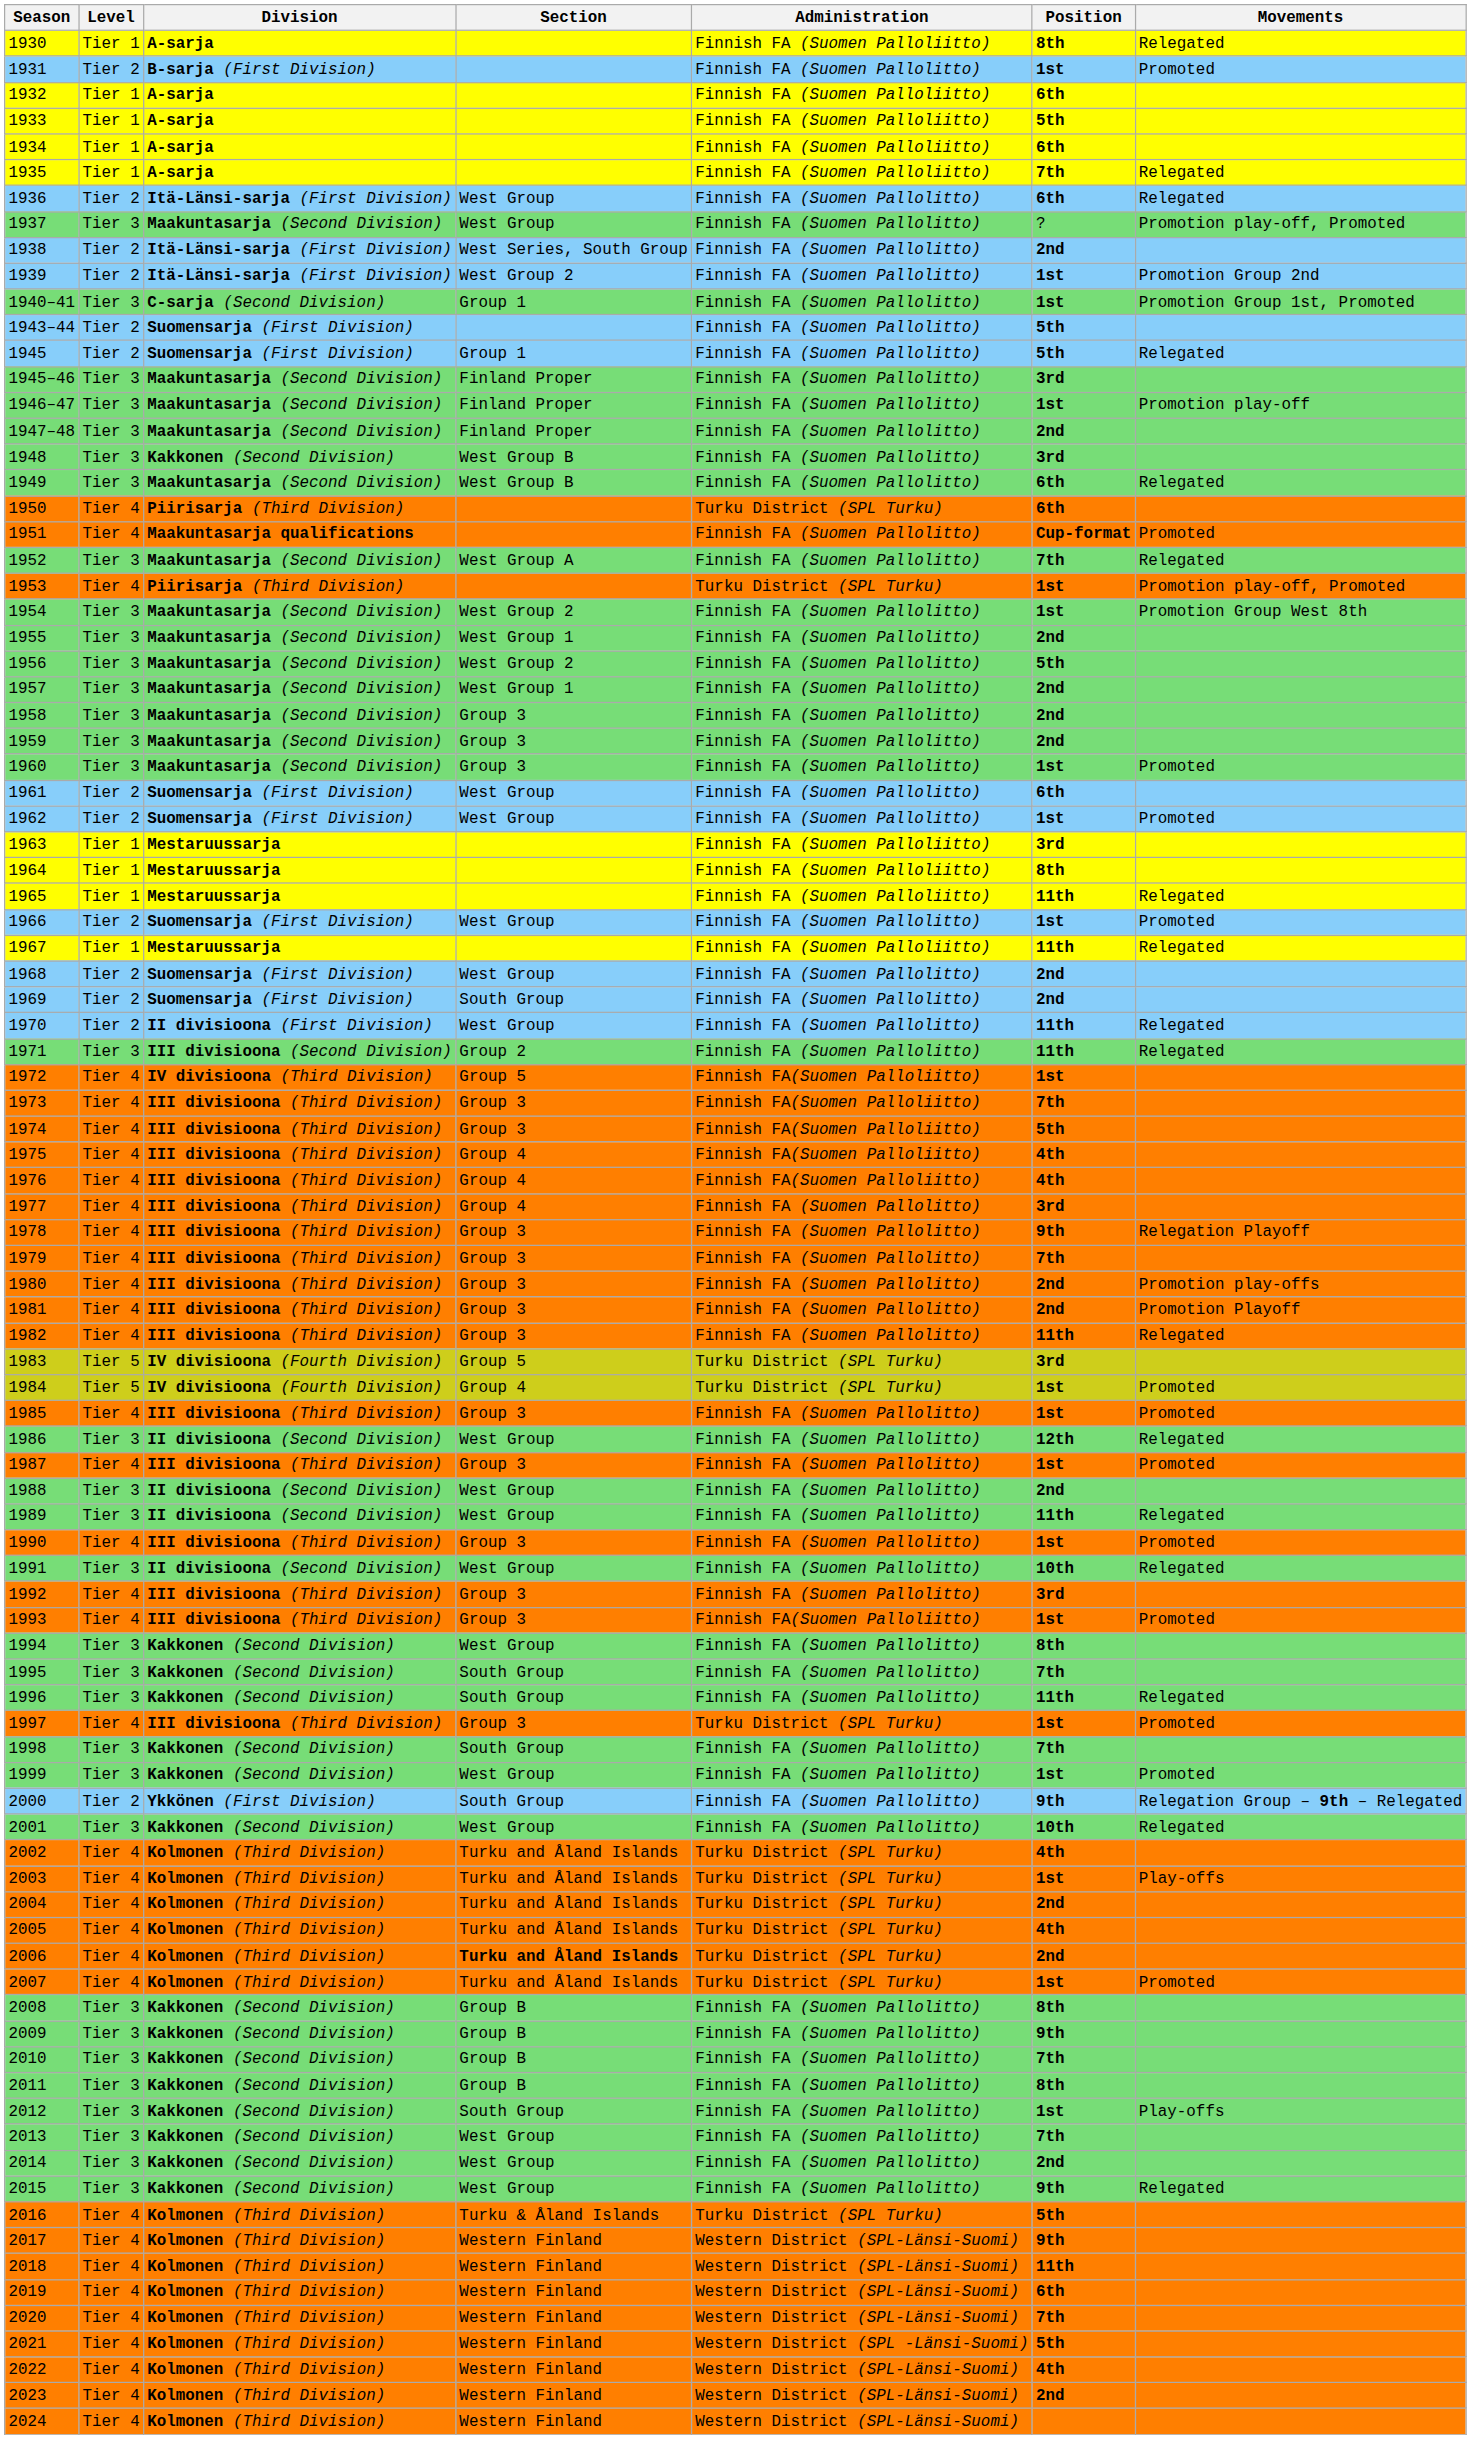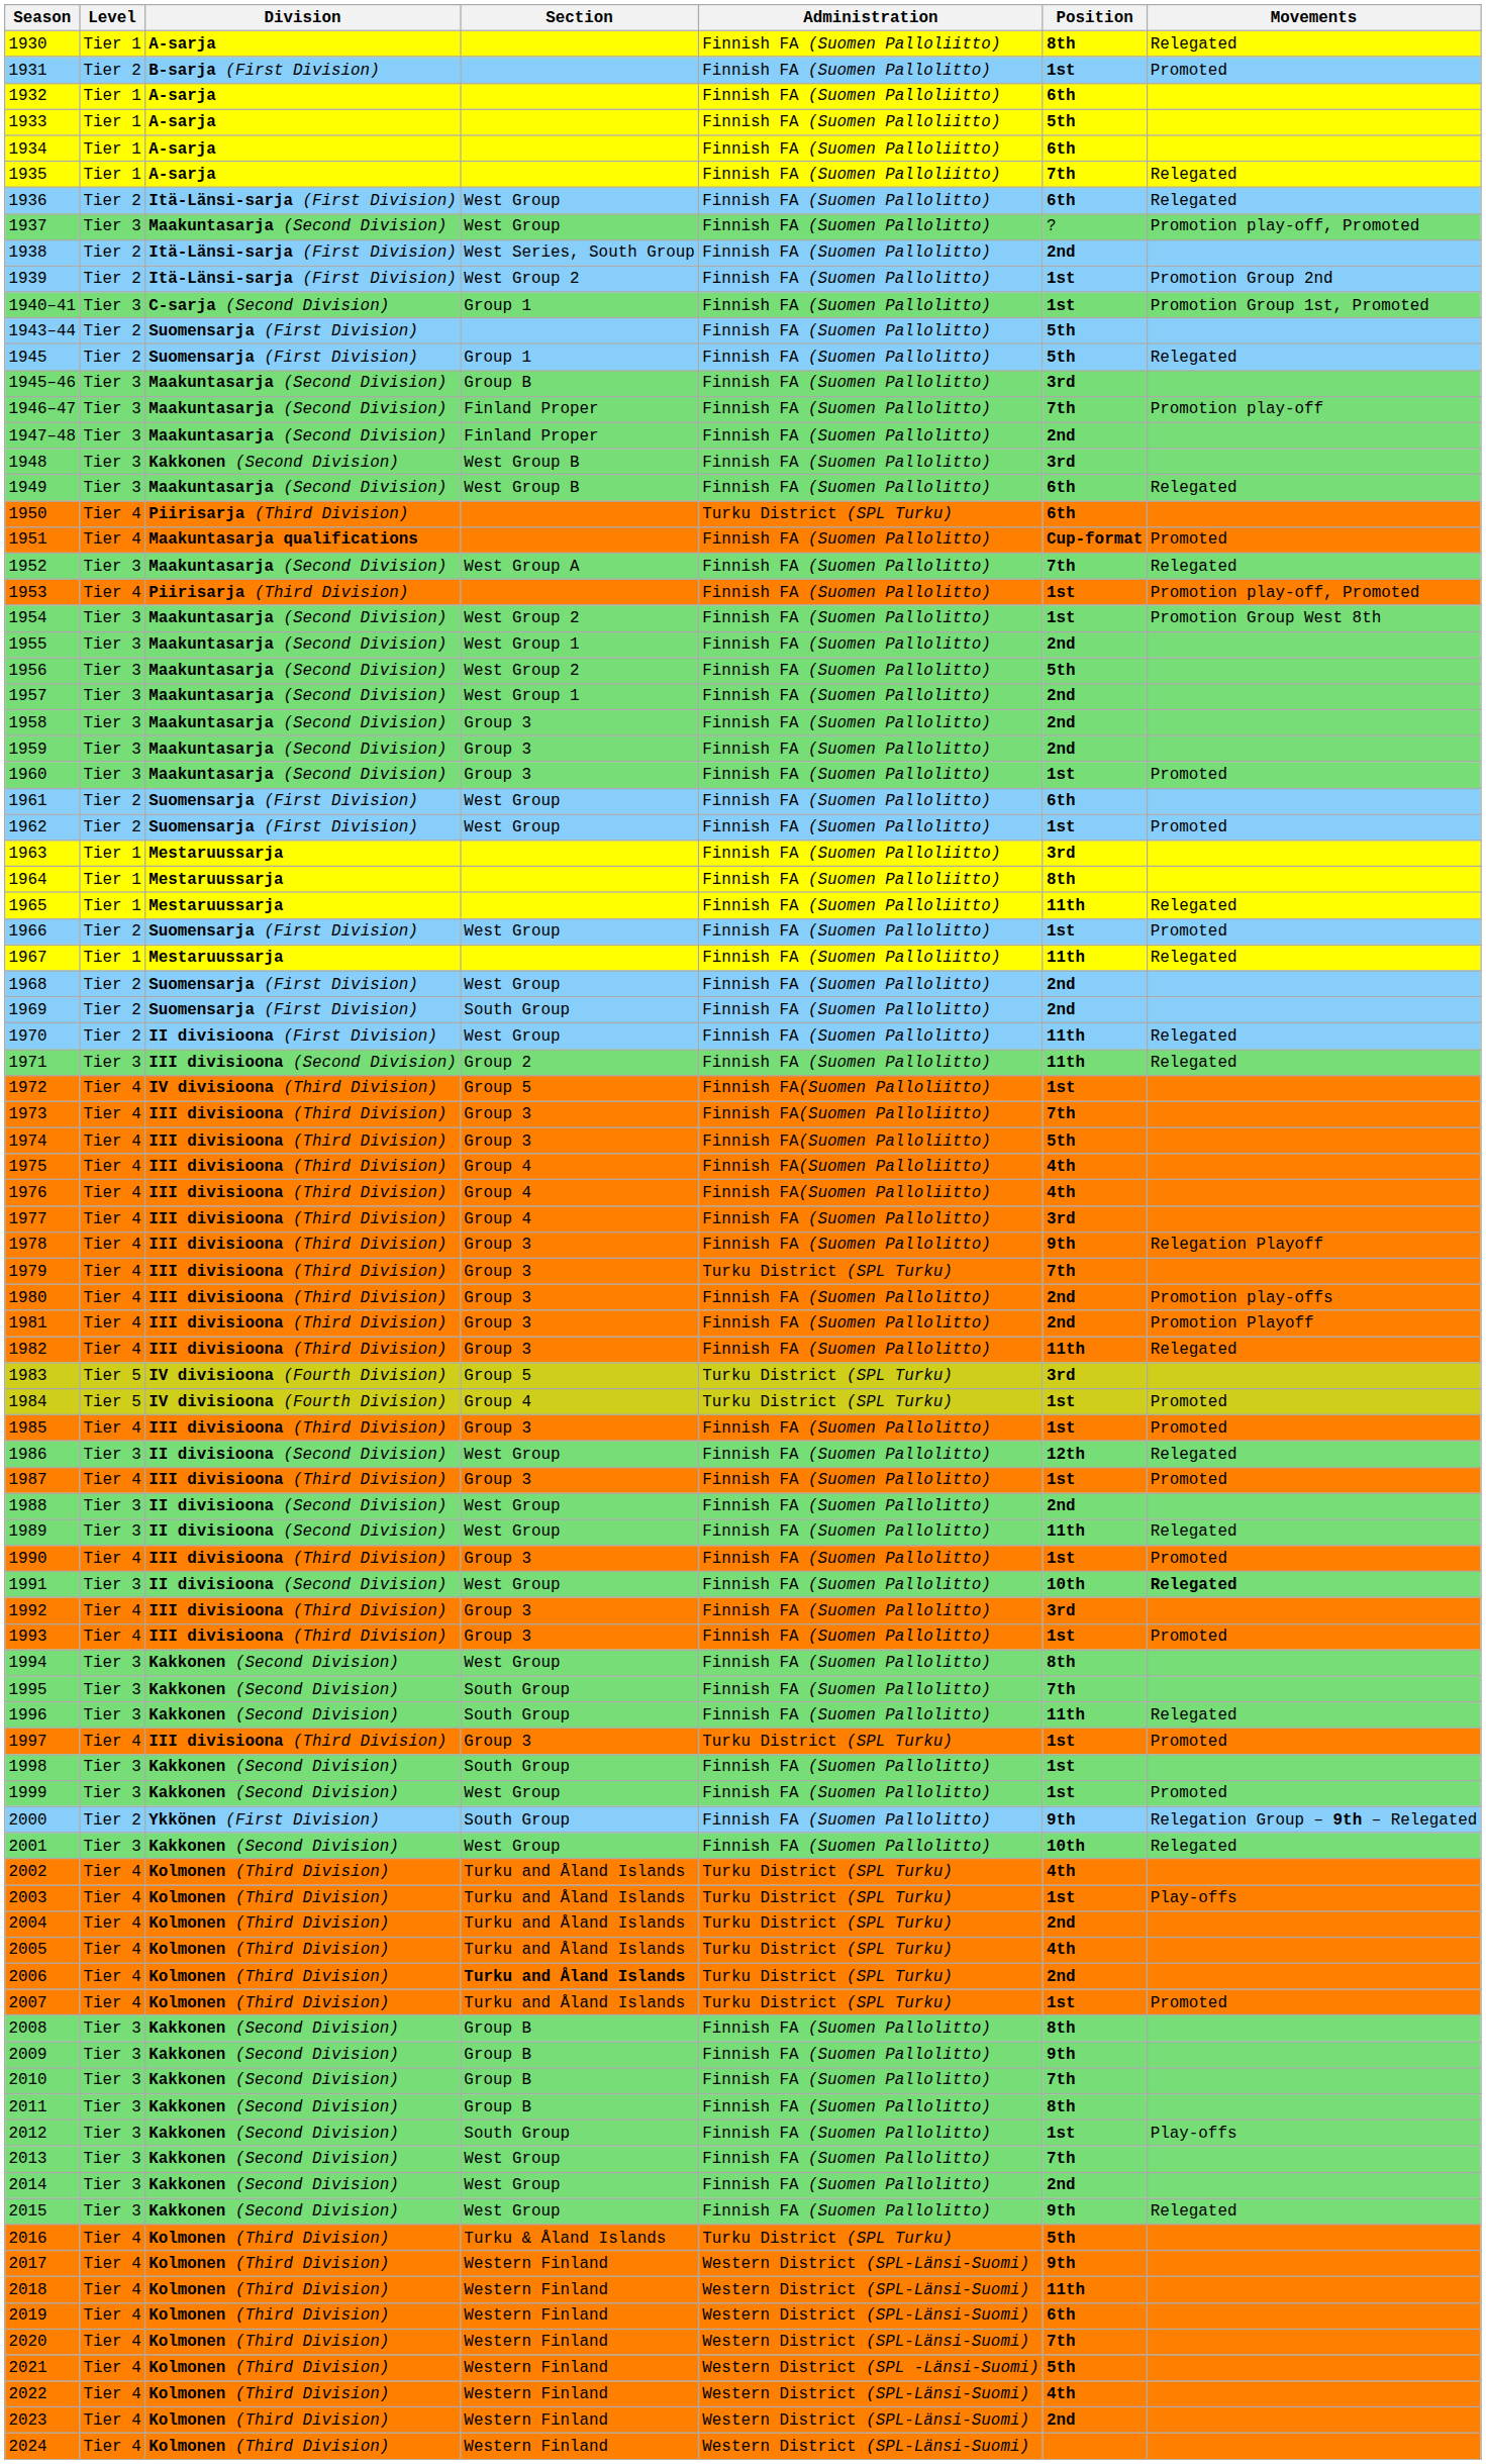1945–46 | Section: Finland Proper -> Group B
1946–47 | Position: 1st -> 7th
1953 | Administration: Turku District (SPL Turku) -> Finnish FA (Suomen Pallolitto)
1979 | Administration: Finnish FA (Suomen Pallolitto) -> Turku District (SPL Turku)
1991 | Movements: normal -> bold
1993 | Administration: Finnish FA(Suomen Palloliitto) -> Finnish FA (Suomen Pallolitto)
1998 | Position: 7th -> 1st
